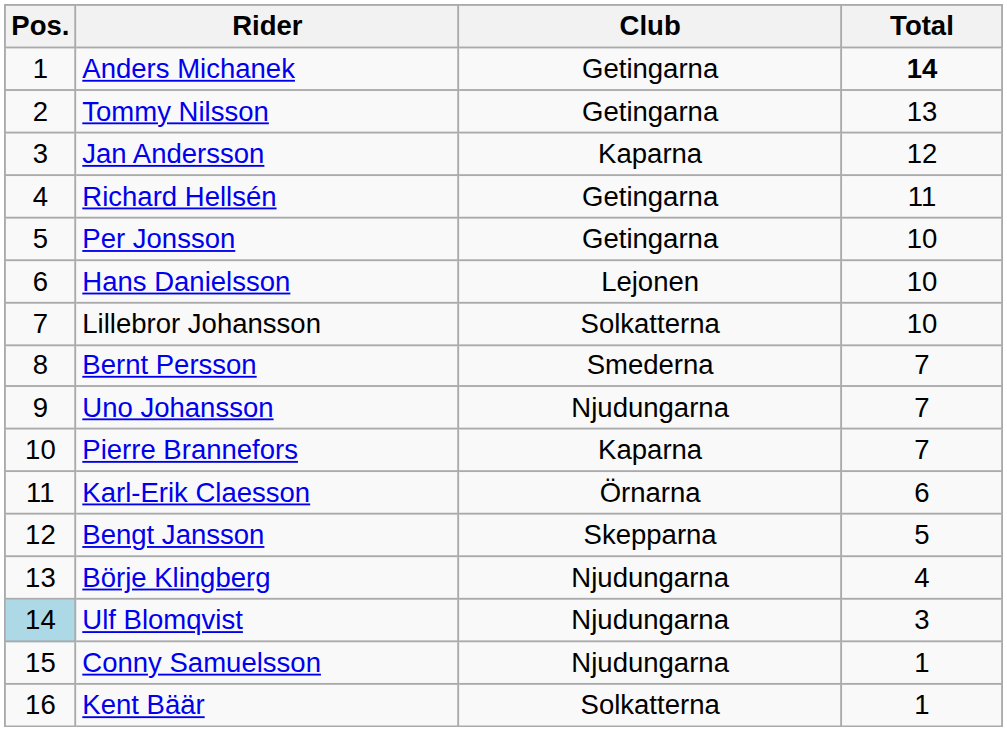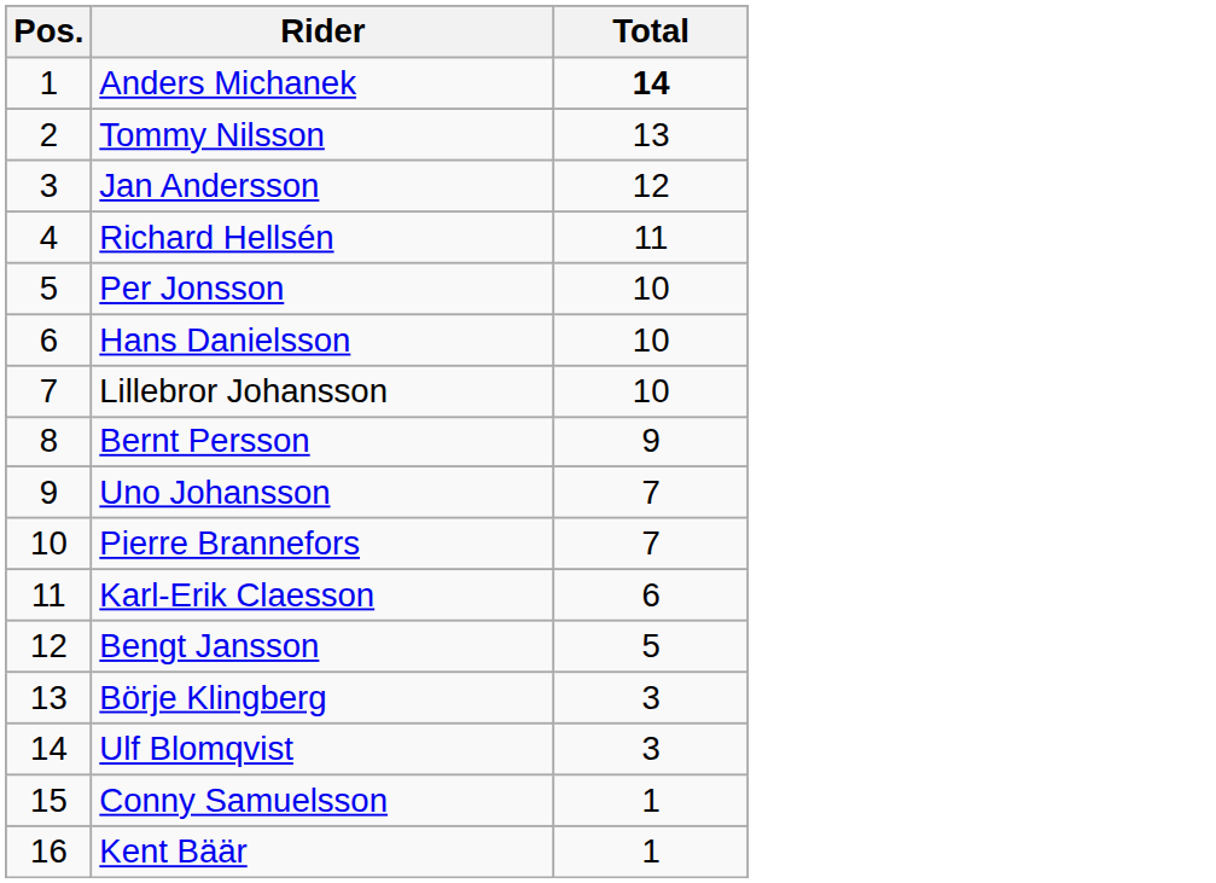- column: Club | Getingarna | Getingarna | Kaparna | Getingarna | Getingarna | Lejonen | Solkatterna | Smederna | Njudungarna | Kaparna | Örnarna | Skepparna | Njudungarna | Njudungarna | Njudungarna | Solkatterna
Bernt Persson | Total: 7 -> 9
Börje Klingberg | Total: 4 -> 3
Ulf Blomqvist | Pos.: lightblue background -> no background
